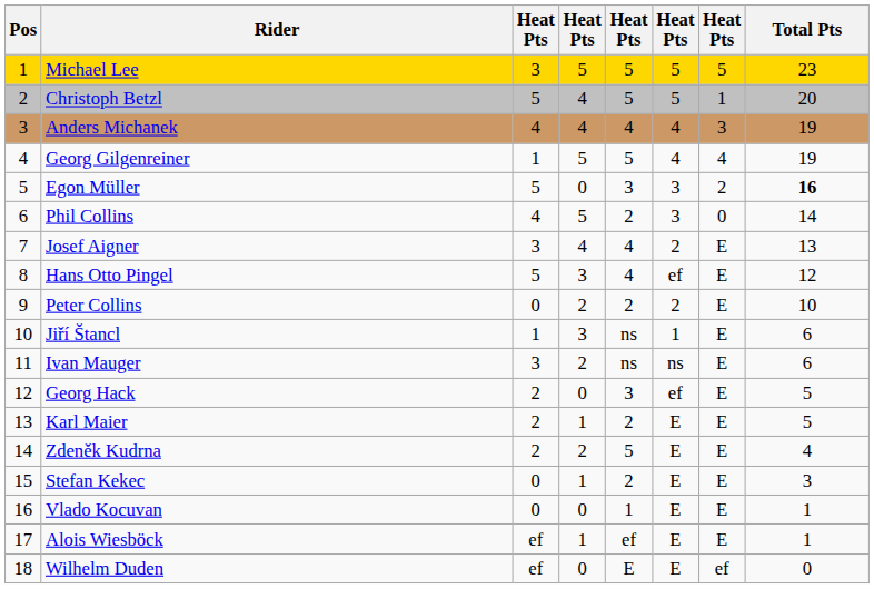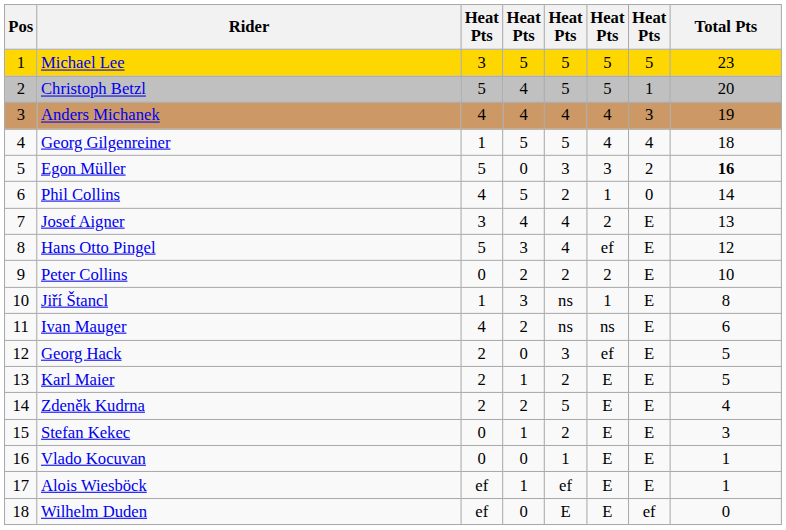Georg Gilgenreiner | Total Pts: 19 -> 18
Phil Collins | column 6: 3 -> 1
Jiří Štancl | Total Pts: 6 -> 8
Ivan Mauger | column 3: 3 -> 4
